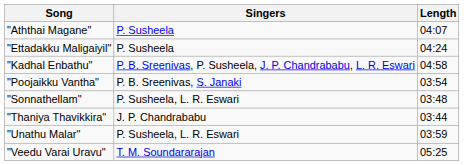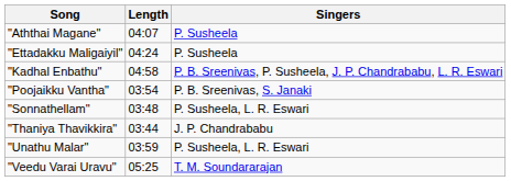columns swapped: Singers <-> Length
